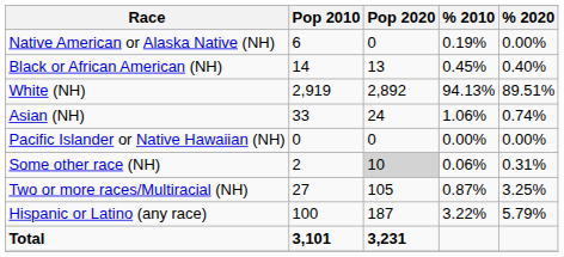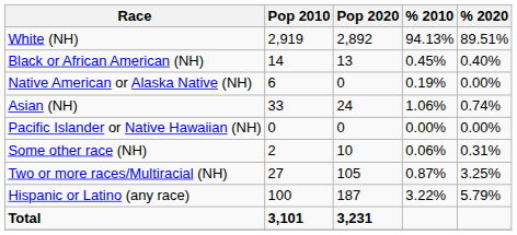rows swapped: White (NH) <-> Native American or Alaska Native (NH)
Some other race (NH) | Pop 2020: lightgrey background -> no background
